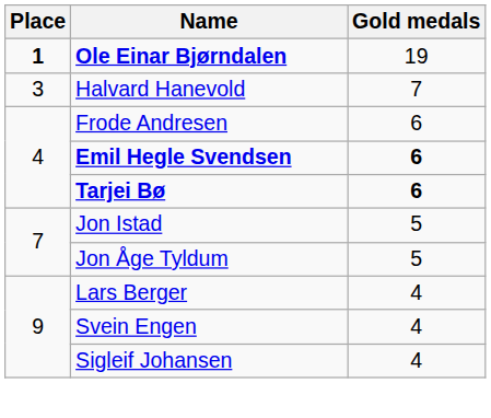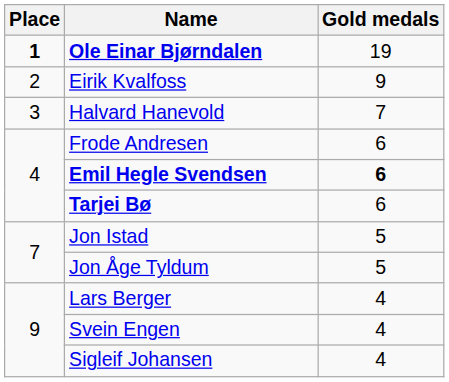+ row: 2 | Eirik Kvalfoss | 9
Tarjei Bø | Gold medals: bold -> normal
